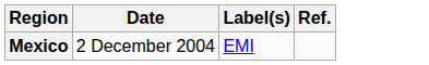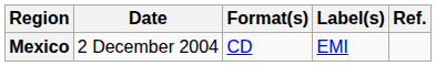+ column: Format(s) | CD
